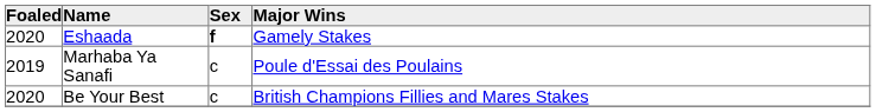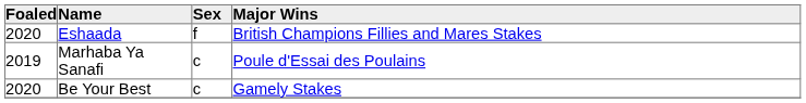Eshaada | Sex: bold -> normal
Eshaada | Major Wins: Gamely Stakes -> British Champions Fillies and Mares Stakes
Be Your Best | Major Wins: British Champions Fillies and Mares Stakes -> Gamely Stakes
